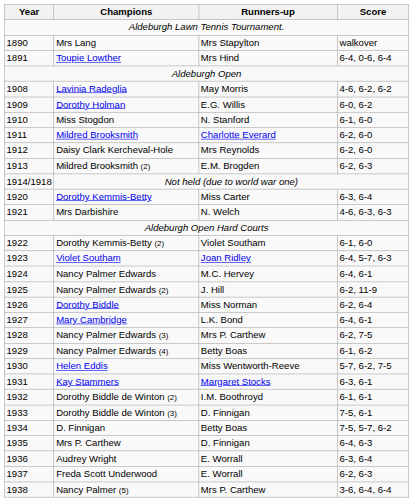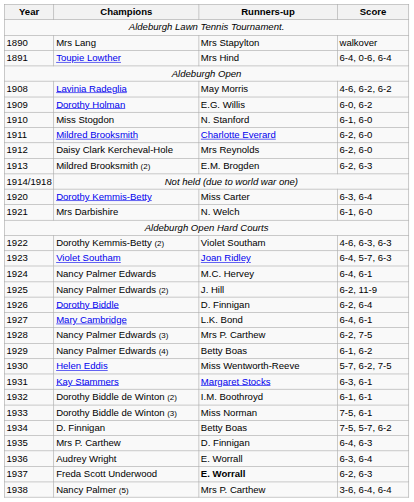Mrs Darbishire | Score: 4-6, 6-3, 6-3 -> 6-1, 6-0
Dorothy Kemmis-Betty (2) | Score: 6-1, 6-0 -> 4-6, 6-3, 6-3
Dorothy Biddle | Runners-up: Miss Norman -> D. Finnigan
Dorothy Biddle de Winton (3) | Runners-up: D. Finnigan -> Miss Norman
Freda Scott Underwood | Runners-up: normal -> bold
